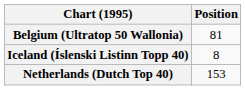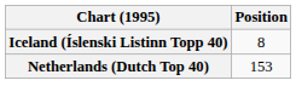- row: Belgium (Ultratop 50 Wallonia) | 81
